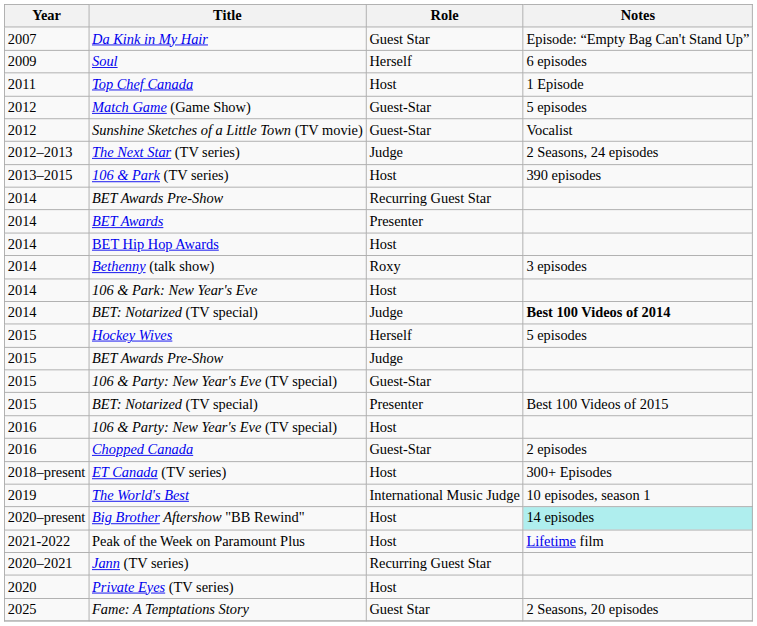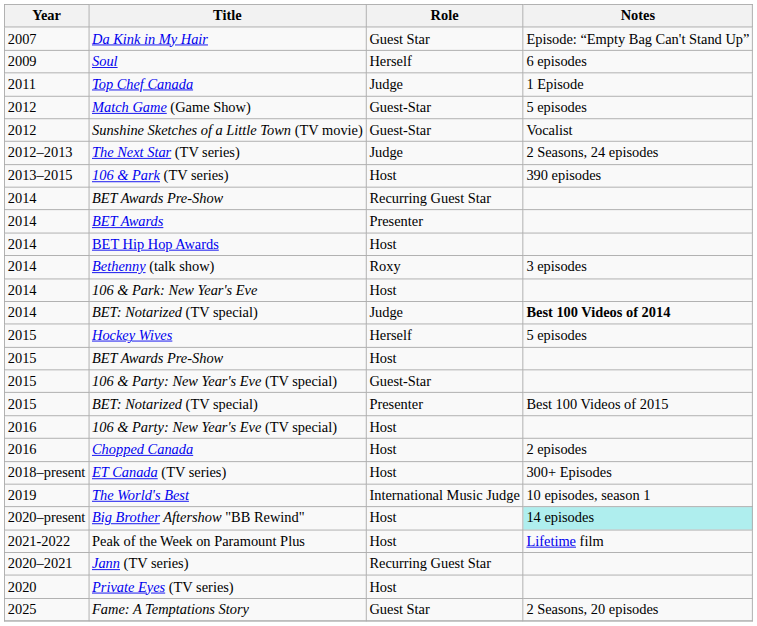Top Chef Canada | Role: Host -> Judge
2015 / BET Awards Pre-Show | Role: Judge -> Host
Chopped Canada | Role: Guest-Star -> Host
